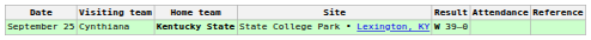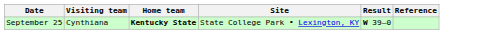- column: Attendance
